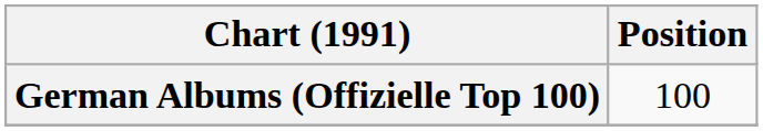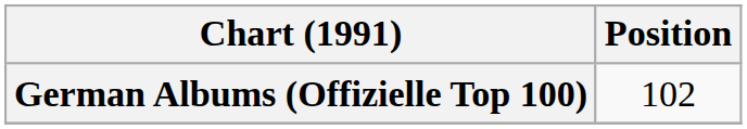German Albums (Offizielle Top 100) | Position: 100 -> 102
